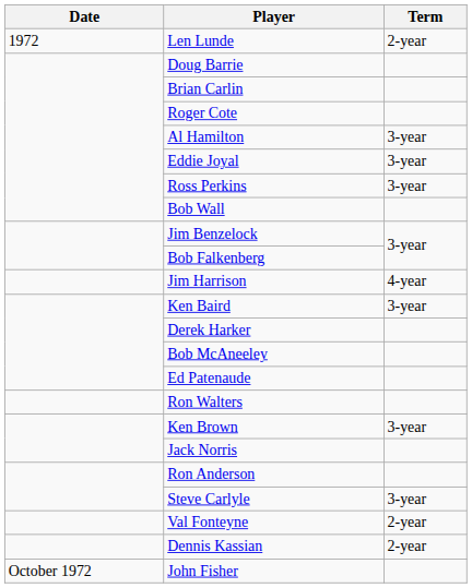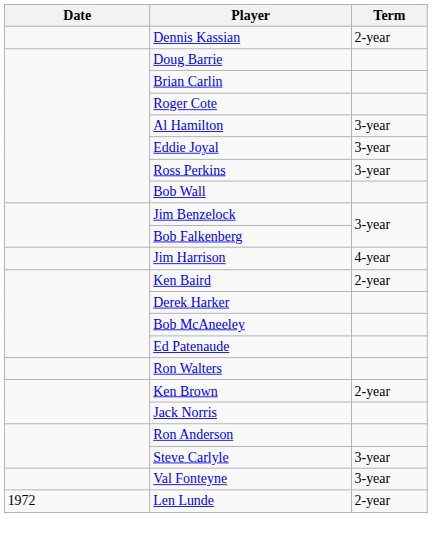rows swapped: Len Lunde <-> Dennis Kassian
Ken Baird | Term: 3-year -> 2-year
Ken Brown | Term: 3-year -> 2-year
Val Fonteyne | Term: 2-year -> 3-year
- row: October 1972 | John Fisher
